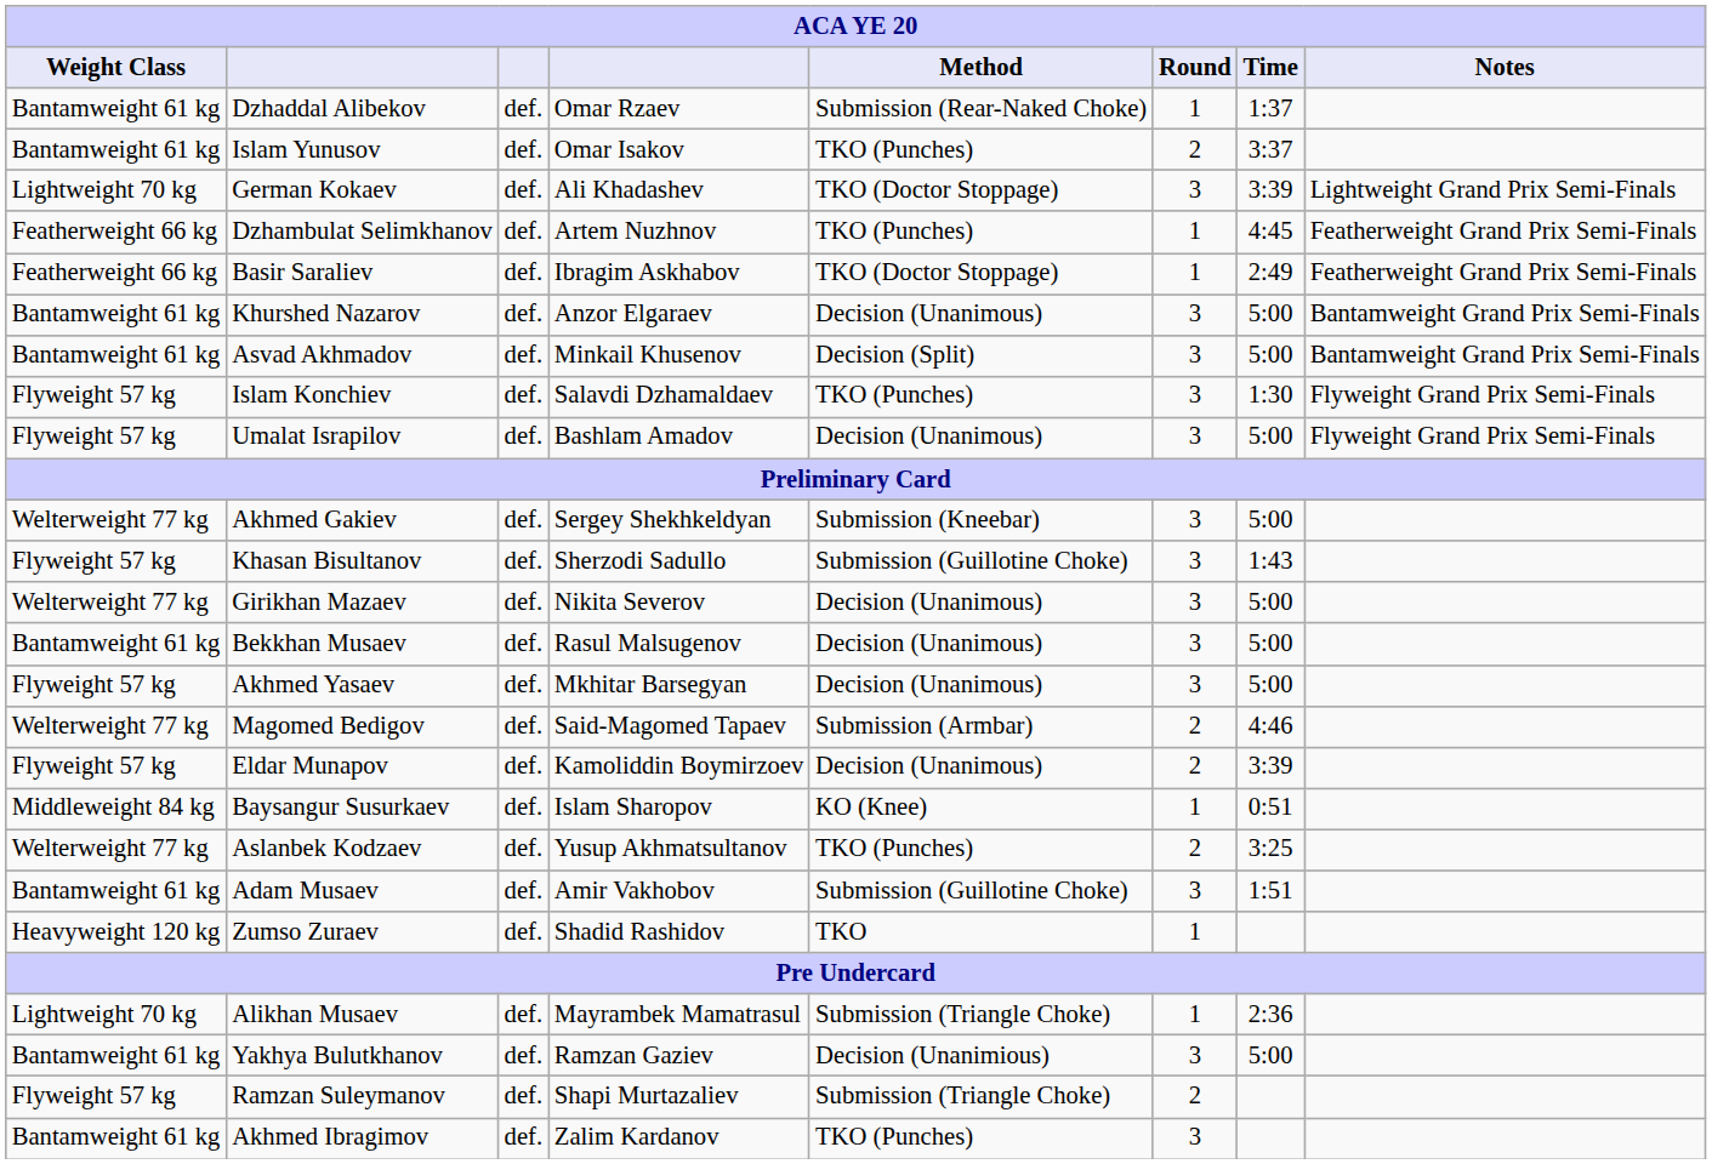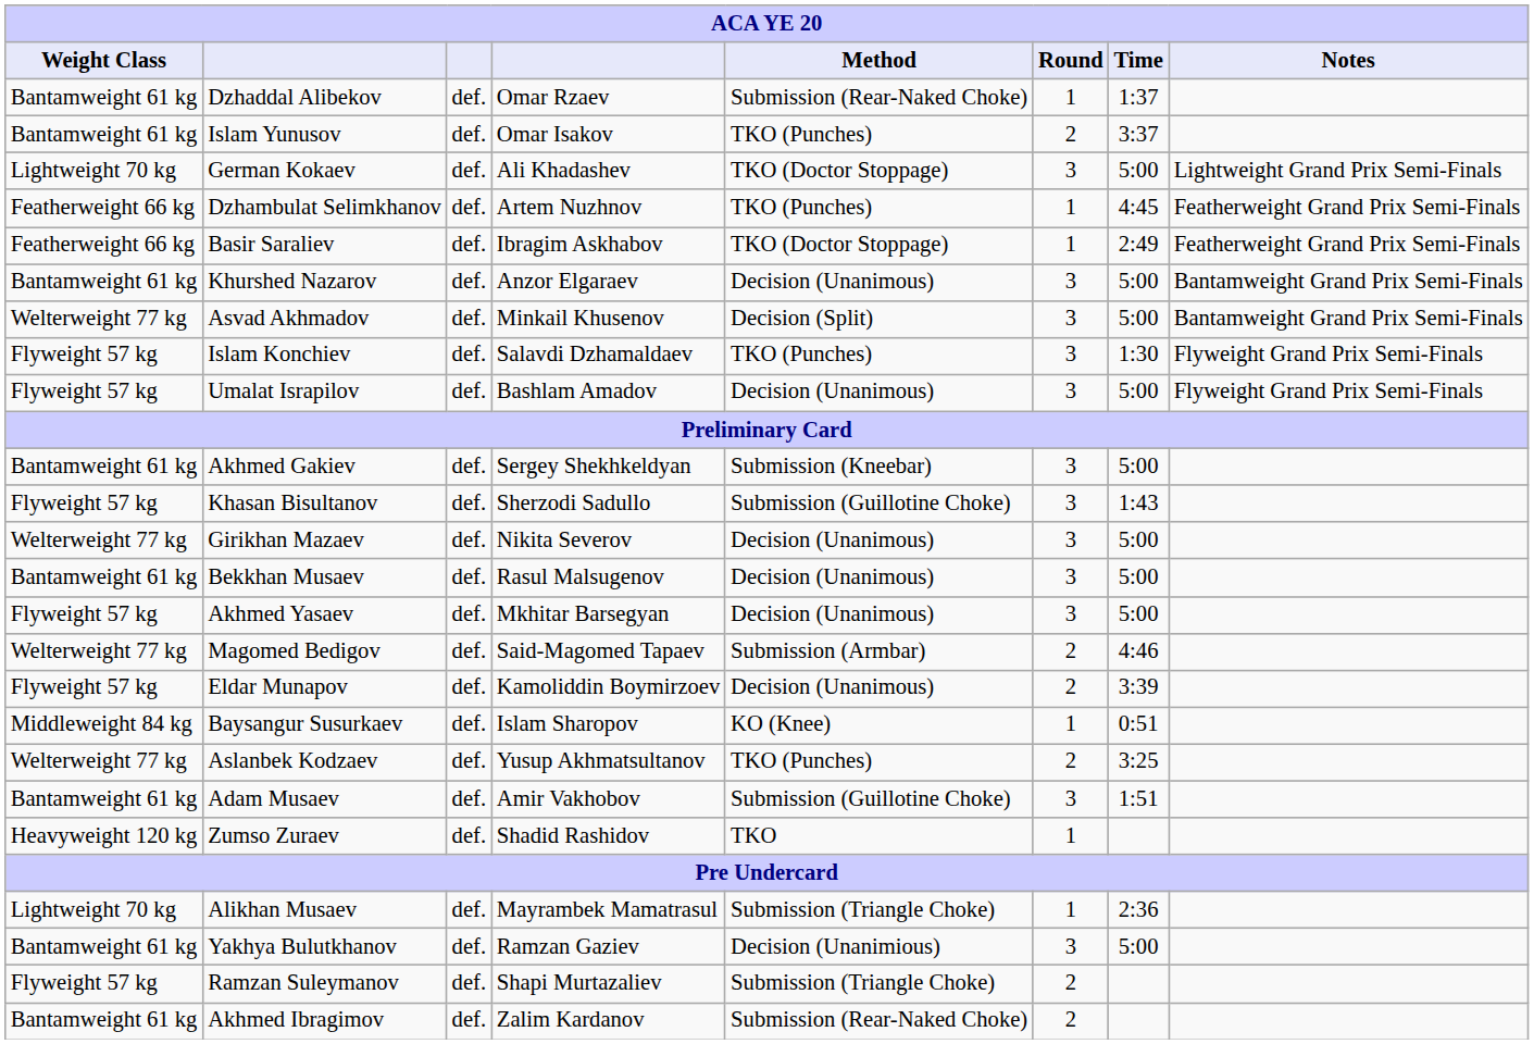German Kokaev | Time: 3:39 -> 5:00
Asvad Akhmadov | Weight Class: Bantamweight 61 kg -> Welterweight 77 kg
Akhmed Gakiev | Weight Class: Welterweight 77 kg -> Bantamweight 61 kg
Akhmed Ibragimov | Method: TKO (Punches) -> Submission (Rear-Naked Choke)
Akhmed Ibragimov | Round: 3 -> 2
